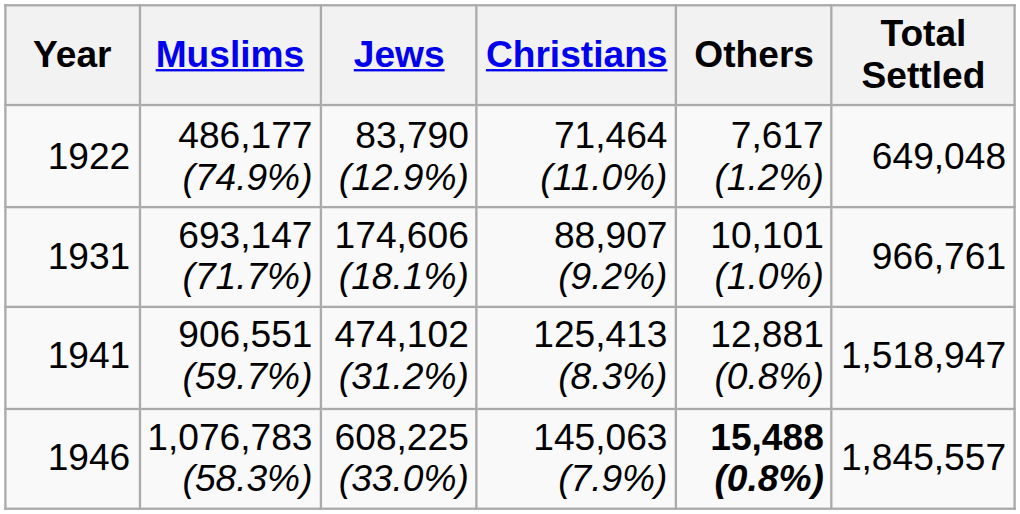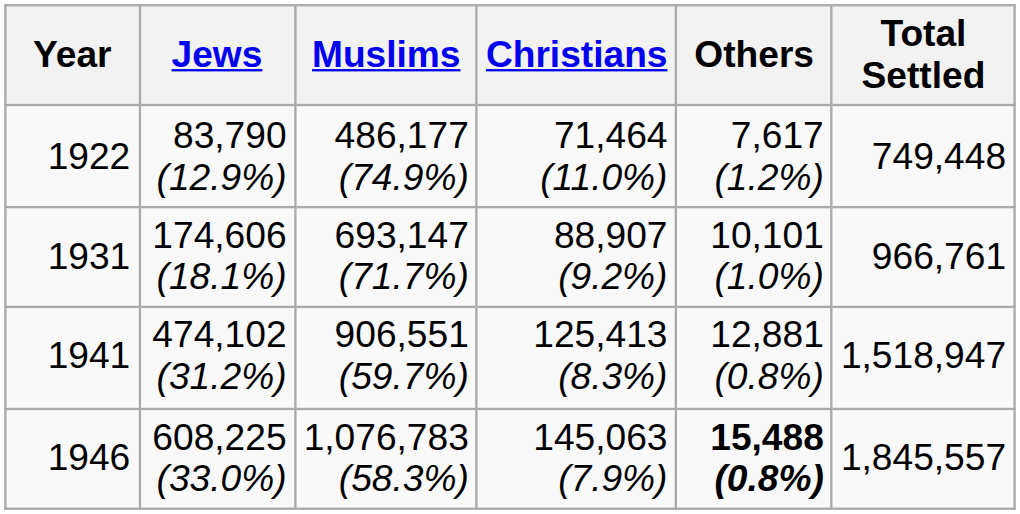columns swapped: Muslims <-> Jews
1922 | Total Settled: 649,048 -> 749,448
